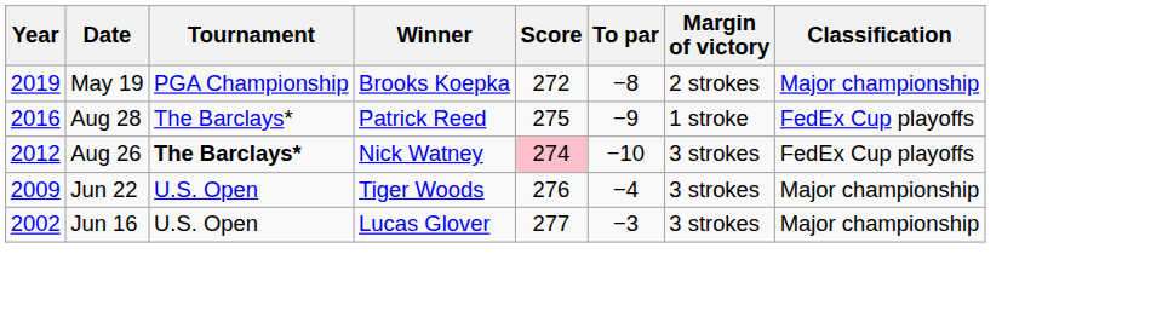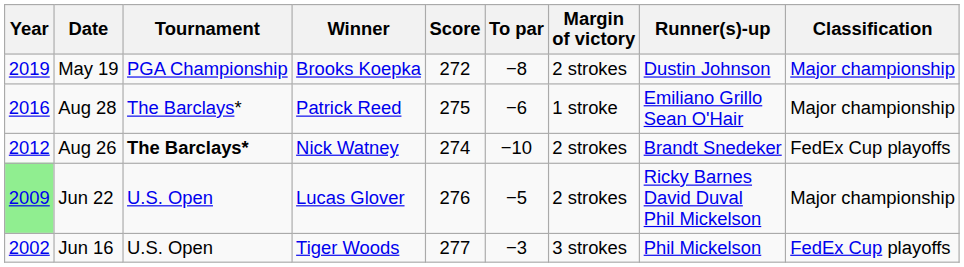+ column: Runner(s)-up | Dustin Johnson | Emiliano Grillo Sean O'Hair | Brandt Snedeker | Ricky Barnes David Duval Phil Mickelson | Phil Mickelson
Aug 28 | To par: −9 -> −6
Aug 28 | Classification: FedEx Cup playoffs -> Major championship
Aug 26 | Score: pink background -> no background
Aug 26 | Margin of victory: 3 strokes -> 2 strokes
Jun 22 | Year: no background -> lightgreen background
Jun 22 | Winner: Tiger Woods -> Lucas Glover
Jun 22 | To par: −4 -> −5
Jun 22 | Margin of victory: 3 strokes -> 2 strokes
Jun 16 | Winner: Lucas Glover -> Tiger Woods
Jun 16 | Classification: Major championship -> FedEx Cup playoffs
